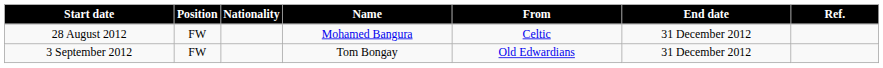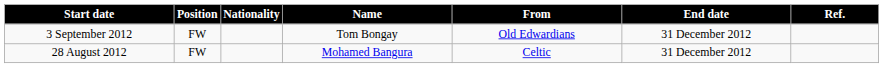rows swapped: 28 August 2012 <-> 3 September 2012
